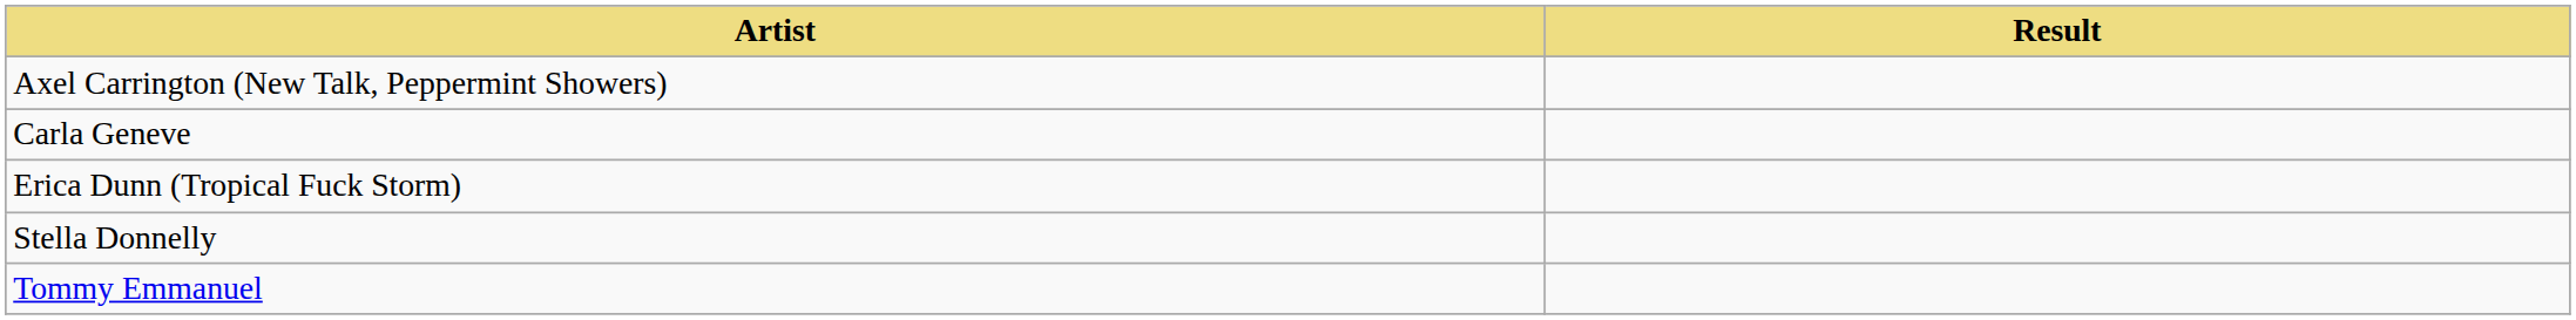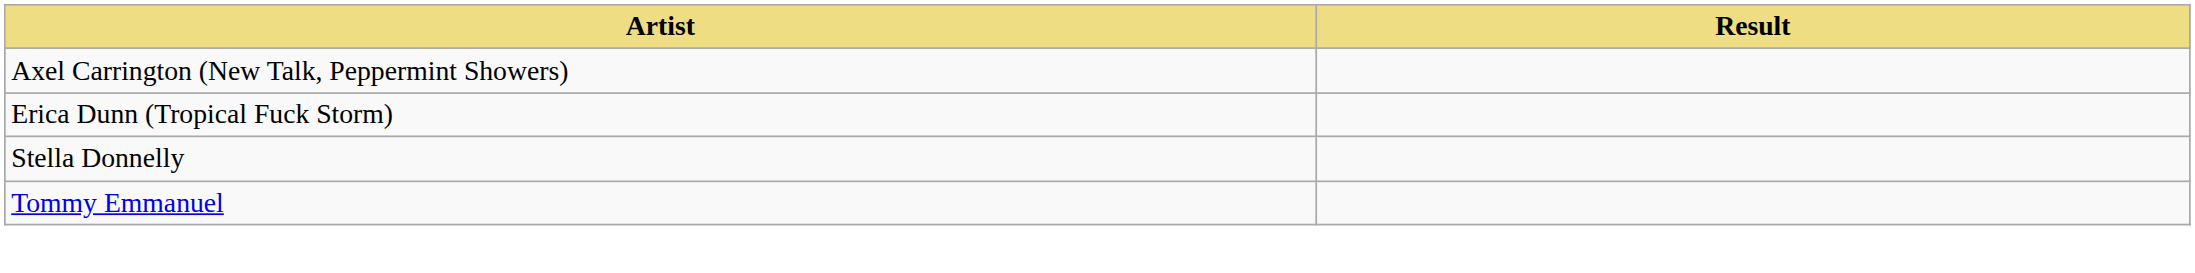- row: Carla Geneve
